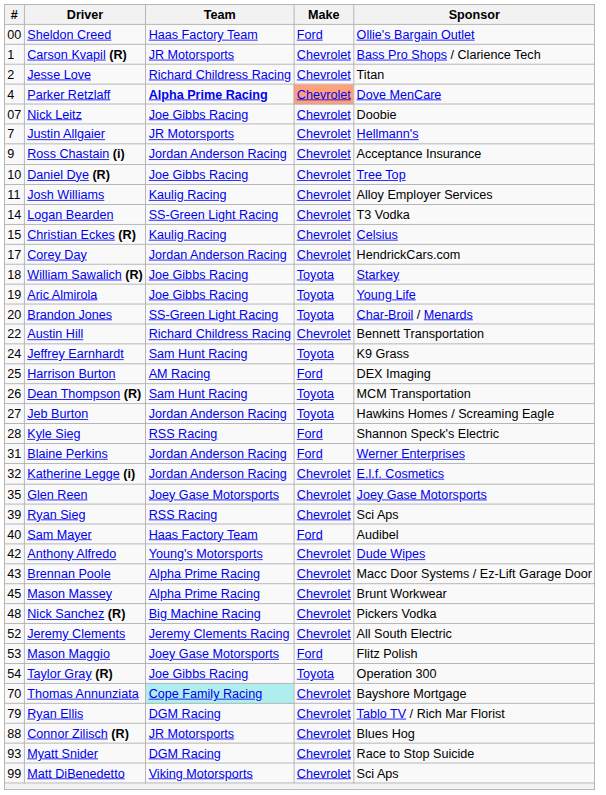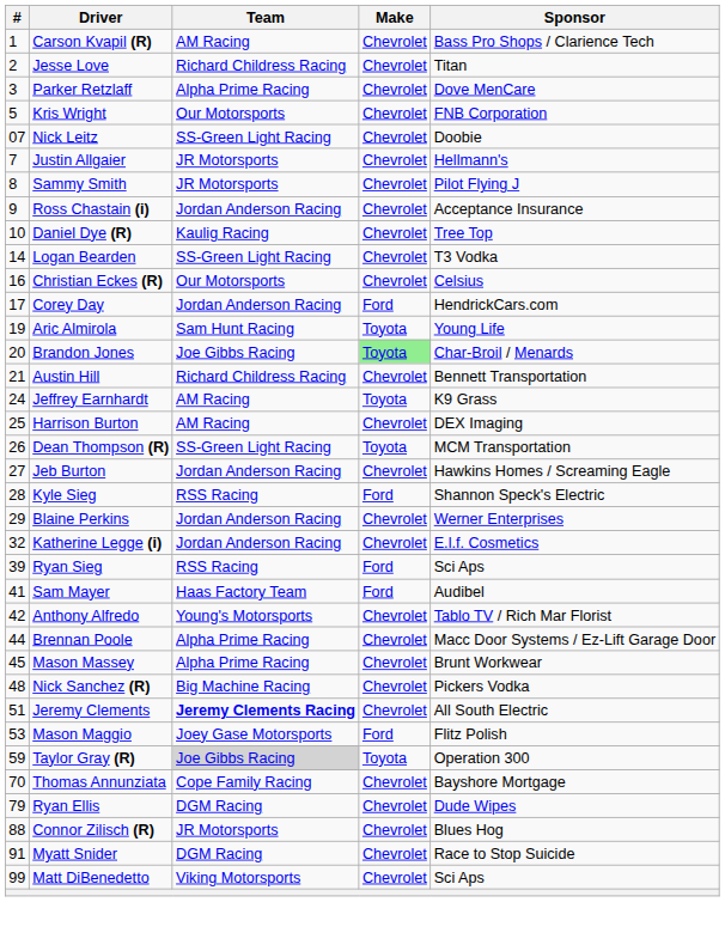- row: 00 | Sheldon Creed | Haas Factory Team | Ford | Ollie's Bargain Outlet
Carson Kvapil (R) | Team: JR Motorsports -> AM Racing
Parker Retzlaff | #: 4 -> 3
Parker Retzlaff | Team: bold -> normal
Parker Retzlaff | Make: lightsalmon background -> no background
+ row: 5 | Kris Wright | Our Motorsports | Chevrolet | FNB Corporation
Nick Leitz | Team: Joe Gibbs Racing -> SS-Green Light Racing
+ row: 8 | Sammy Smith | JR Motorsports | Chevrolet | Pilot Flying J
Daniel Dye (R) | Team: Joe Gibbs Racing -> Kaulig Racing
- row: 11 | Josh Williams | Kaulig Racing | Chevrolet | Alloy Employer Services
Christian Eckes (R) | #: 15 -> 16
Christian Eckes (R) | Team: Kaulig Racing -> Our Motorsports
Corey Day | Make: Chevrolet -> Ford
- row: 18 | William Sawalich (R) | Joe Gibbs Racing | Toyota | Starkey
Aric Almirola | Team: Joe Gibbs Racing -> Sam Hunt Racing
Brandon Jones | Team: SS-Green Light Racing -> Joe Gibbs Racing
Brandon Jones | Make: no background -> lightgreen background
Austin Hill | #: 22 -> 21
Jeffrey Earnhardt | Team: Sam Hunt Racing -> AM Racing
Harrison Burton | Make: Ford -> Chevrolet
Dean Thompson (R) | Team: Sam Hunt Racing -> SS-Green Light Racing
Jeb Burton | Make: Toyota -> Chevrolet
Blaine Perkins | #: 31 -> 29
Blaine Perkins | Make: Ford -> Chevrolet
- row: 35 | Glen Reen | Joey Gase Motorsports | Chevrolet | Joey Gase Motorsports
Ryan Sieg | Make: Chevrolet -> Ford
Sam Mayer | #: 40 -> 41
Anthony Alfredo | Sponsor: Dude Wipes -> Tablo TV / Rich Mar Florist
Brennan Poole | #: 43 -> 44
Jeremy Clements | #: 52 -> 51
Jeremy Clements | Team: normal -> bold
Taylor Gray (R) | #: 54 -> 59
Taylor Gray (R) | Team: no background -> lightgrey background
Thomas Annunziata | Team: paleturquoise background -> no background
Ryan Ellis | Sponsor: Tablo TV / Rich Mar Florist -> Dude Wipes
Myatt Snider | #: 93 -> 91
